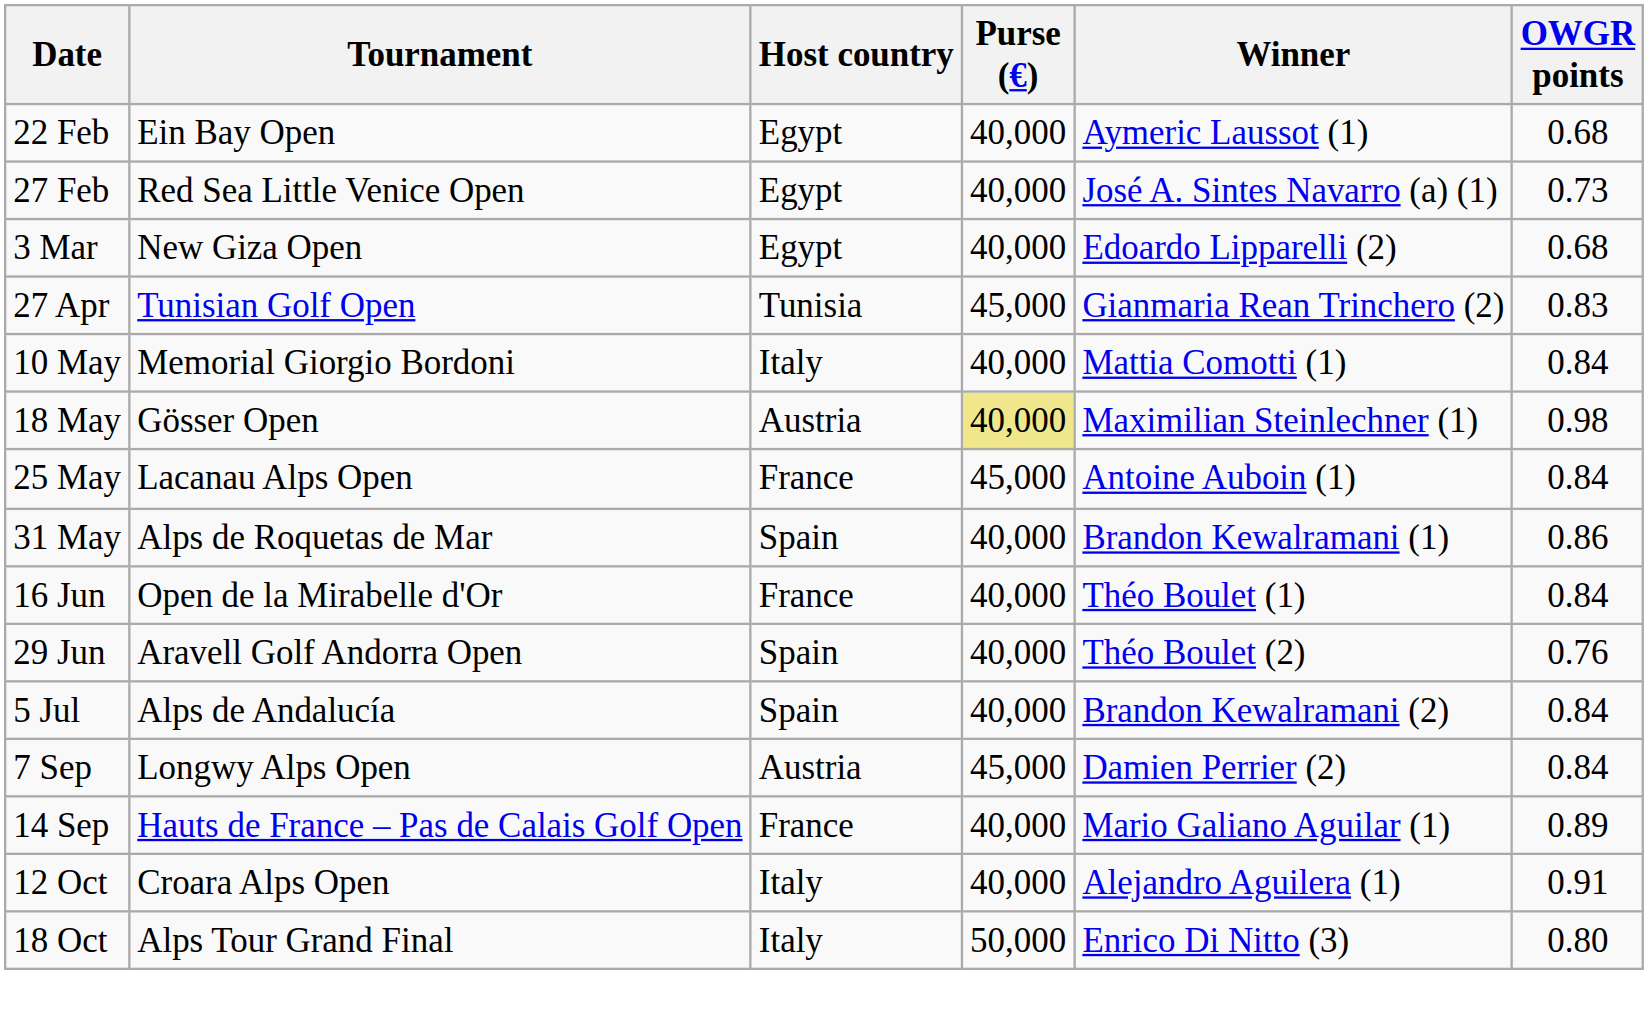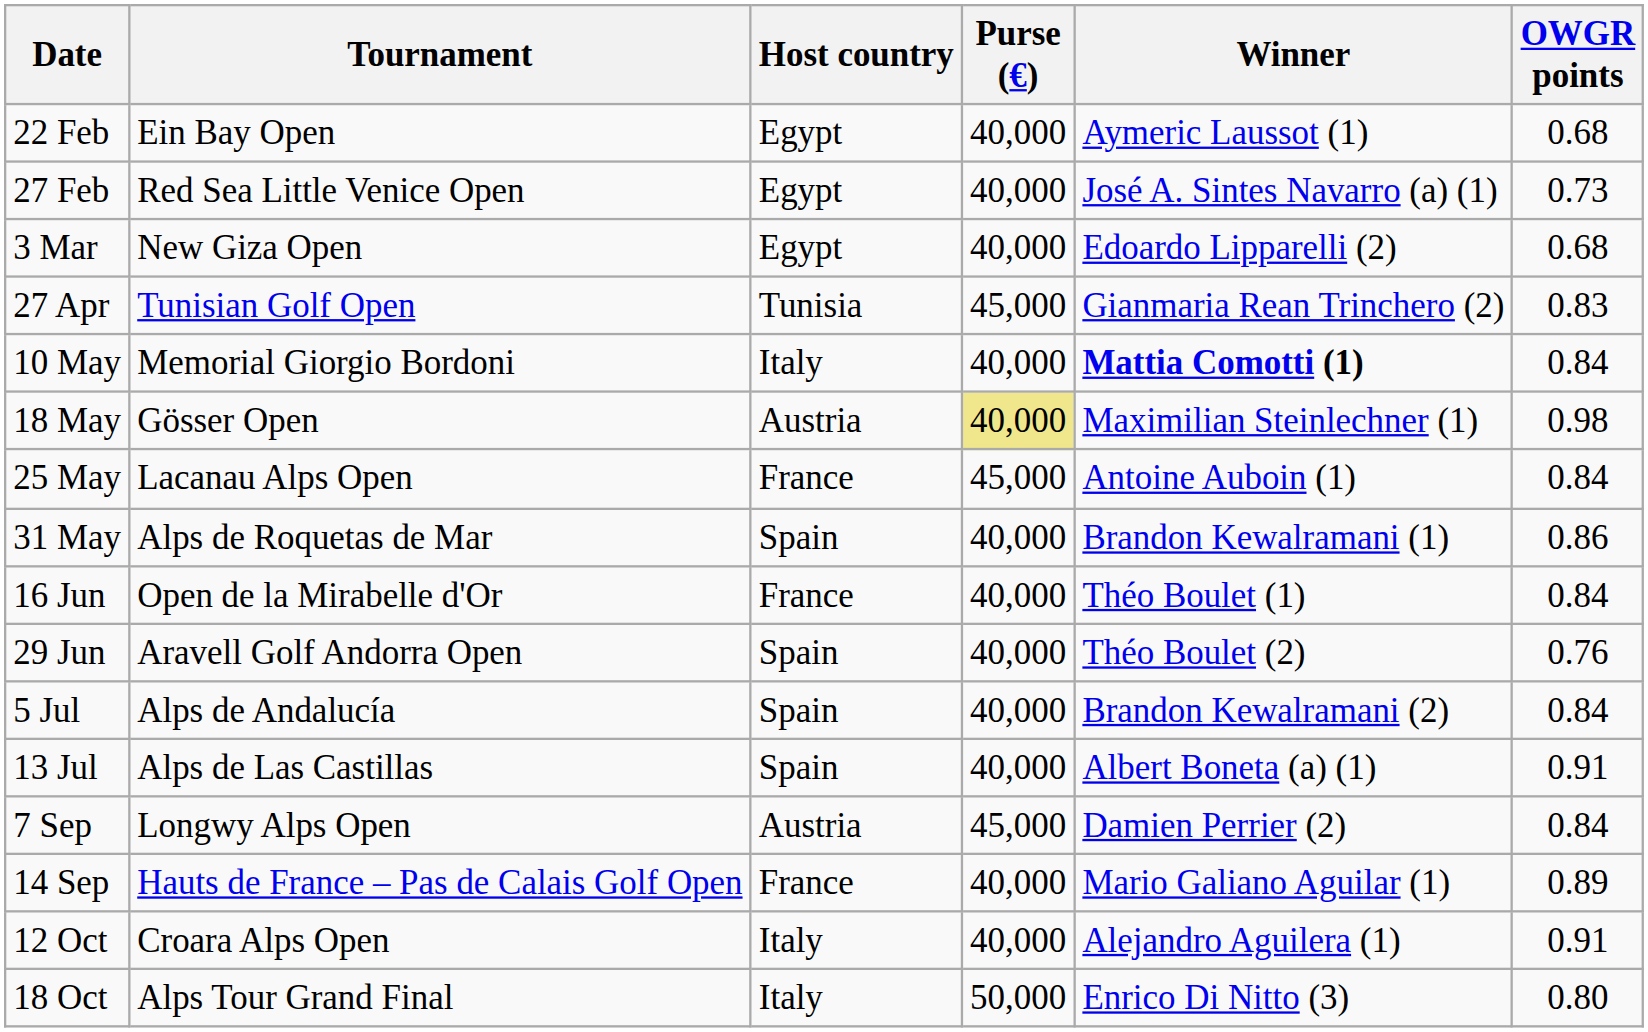10 May | Winner: normal -> bold
+ row: 13 Jul | Alps de Las Castillas | Spain | 40,000 | Albert Boneta (a) (1) | 0.91
